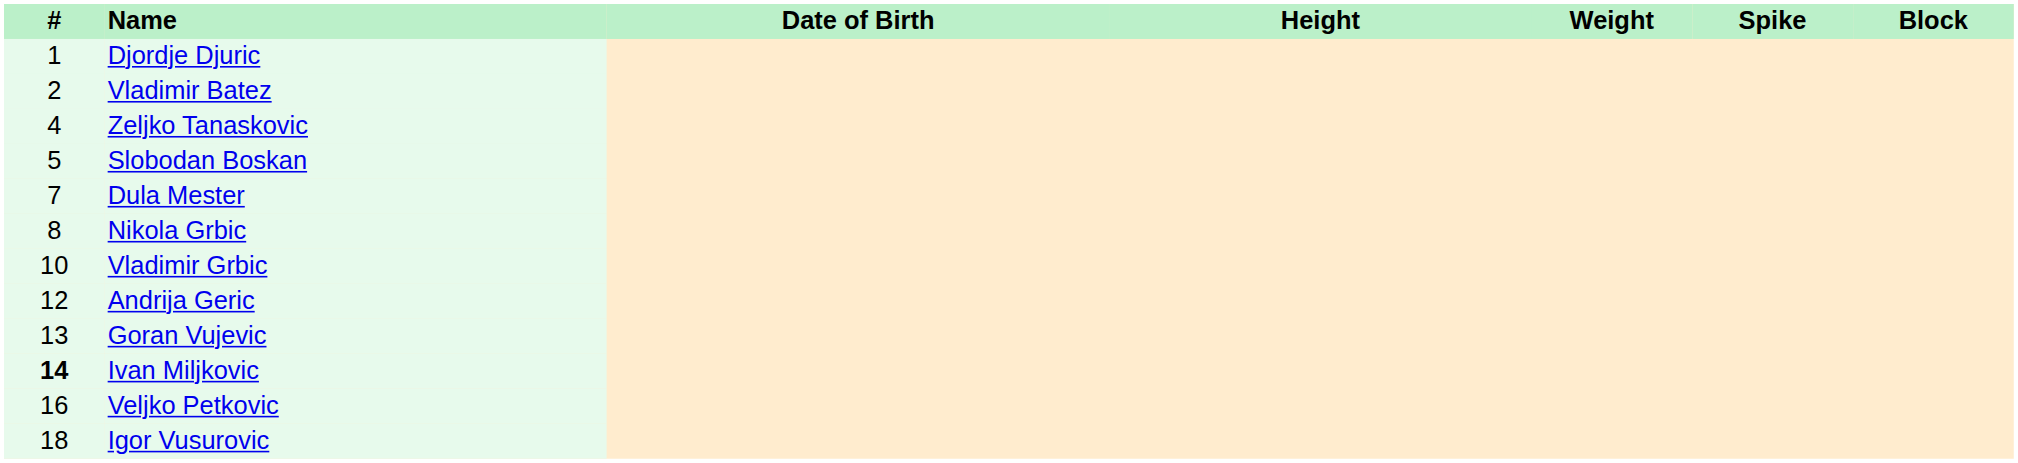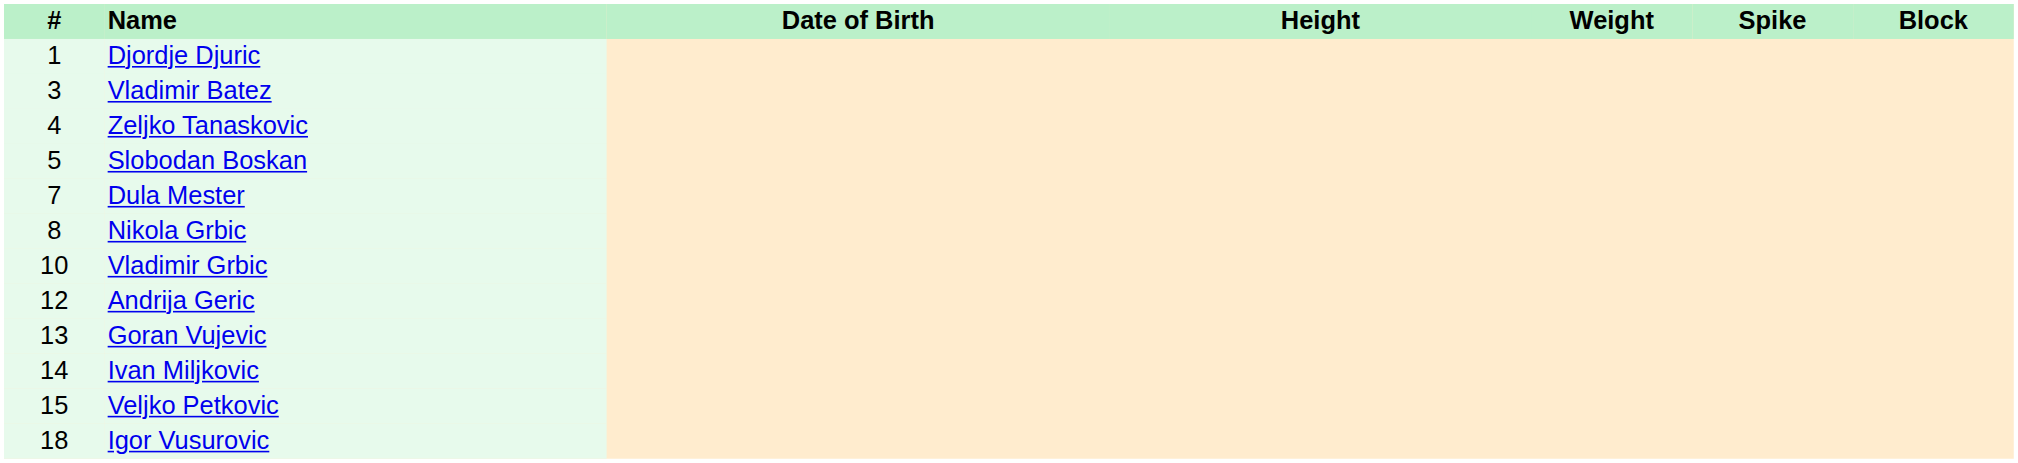Vladimir Batez | #: 2 -> 3
Ivan Miljkovic | #: bold -> normal
Veljko Petkovic | #: 16 -> 15
